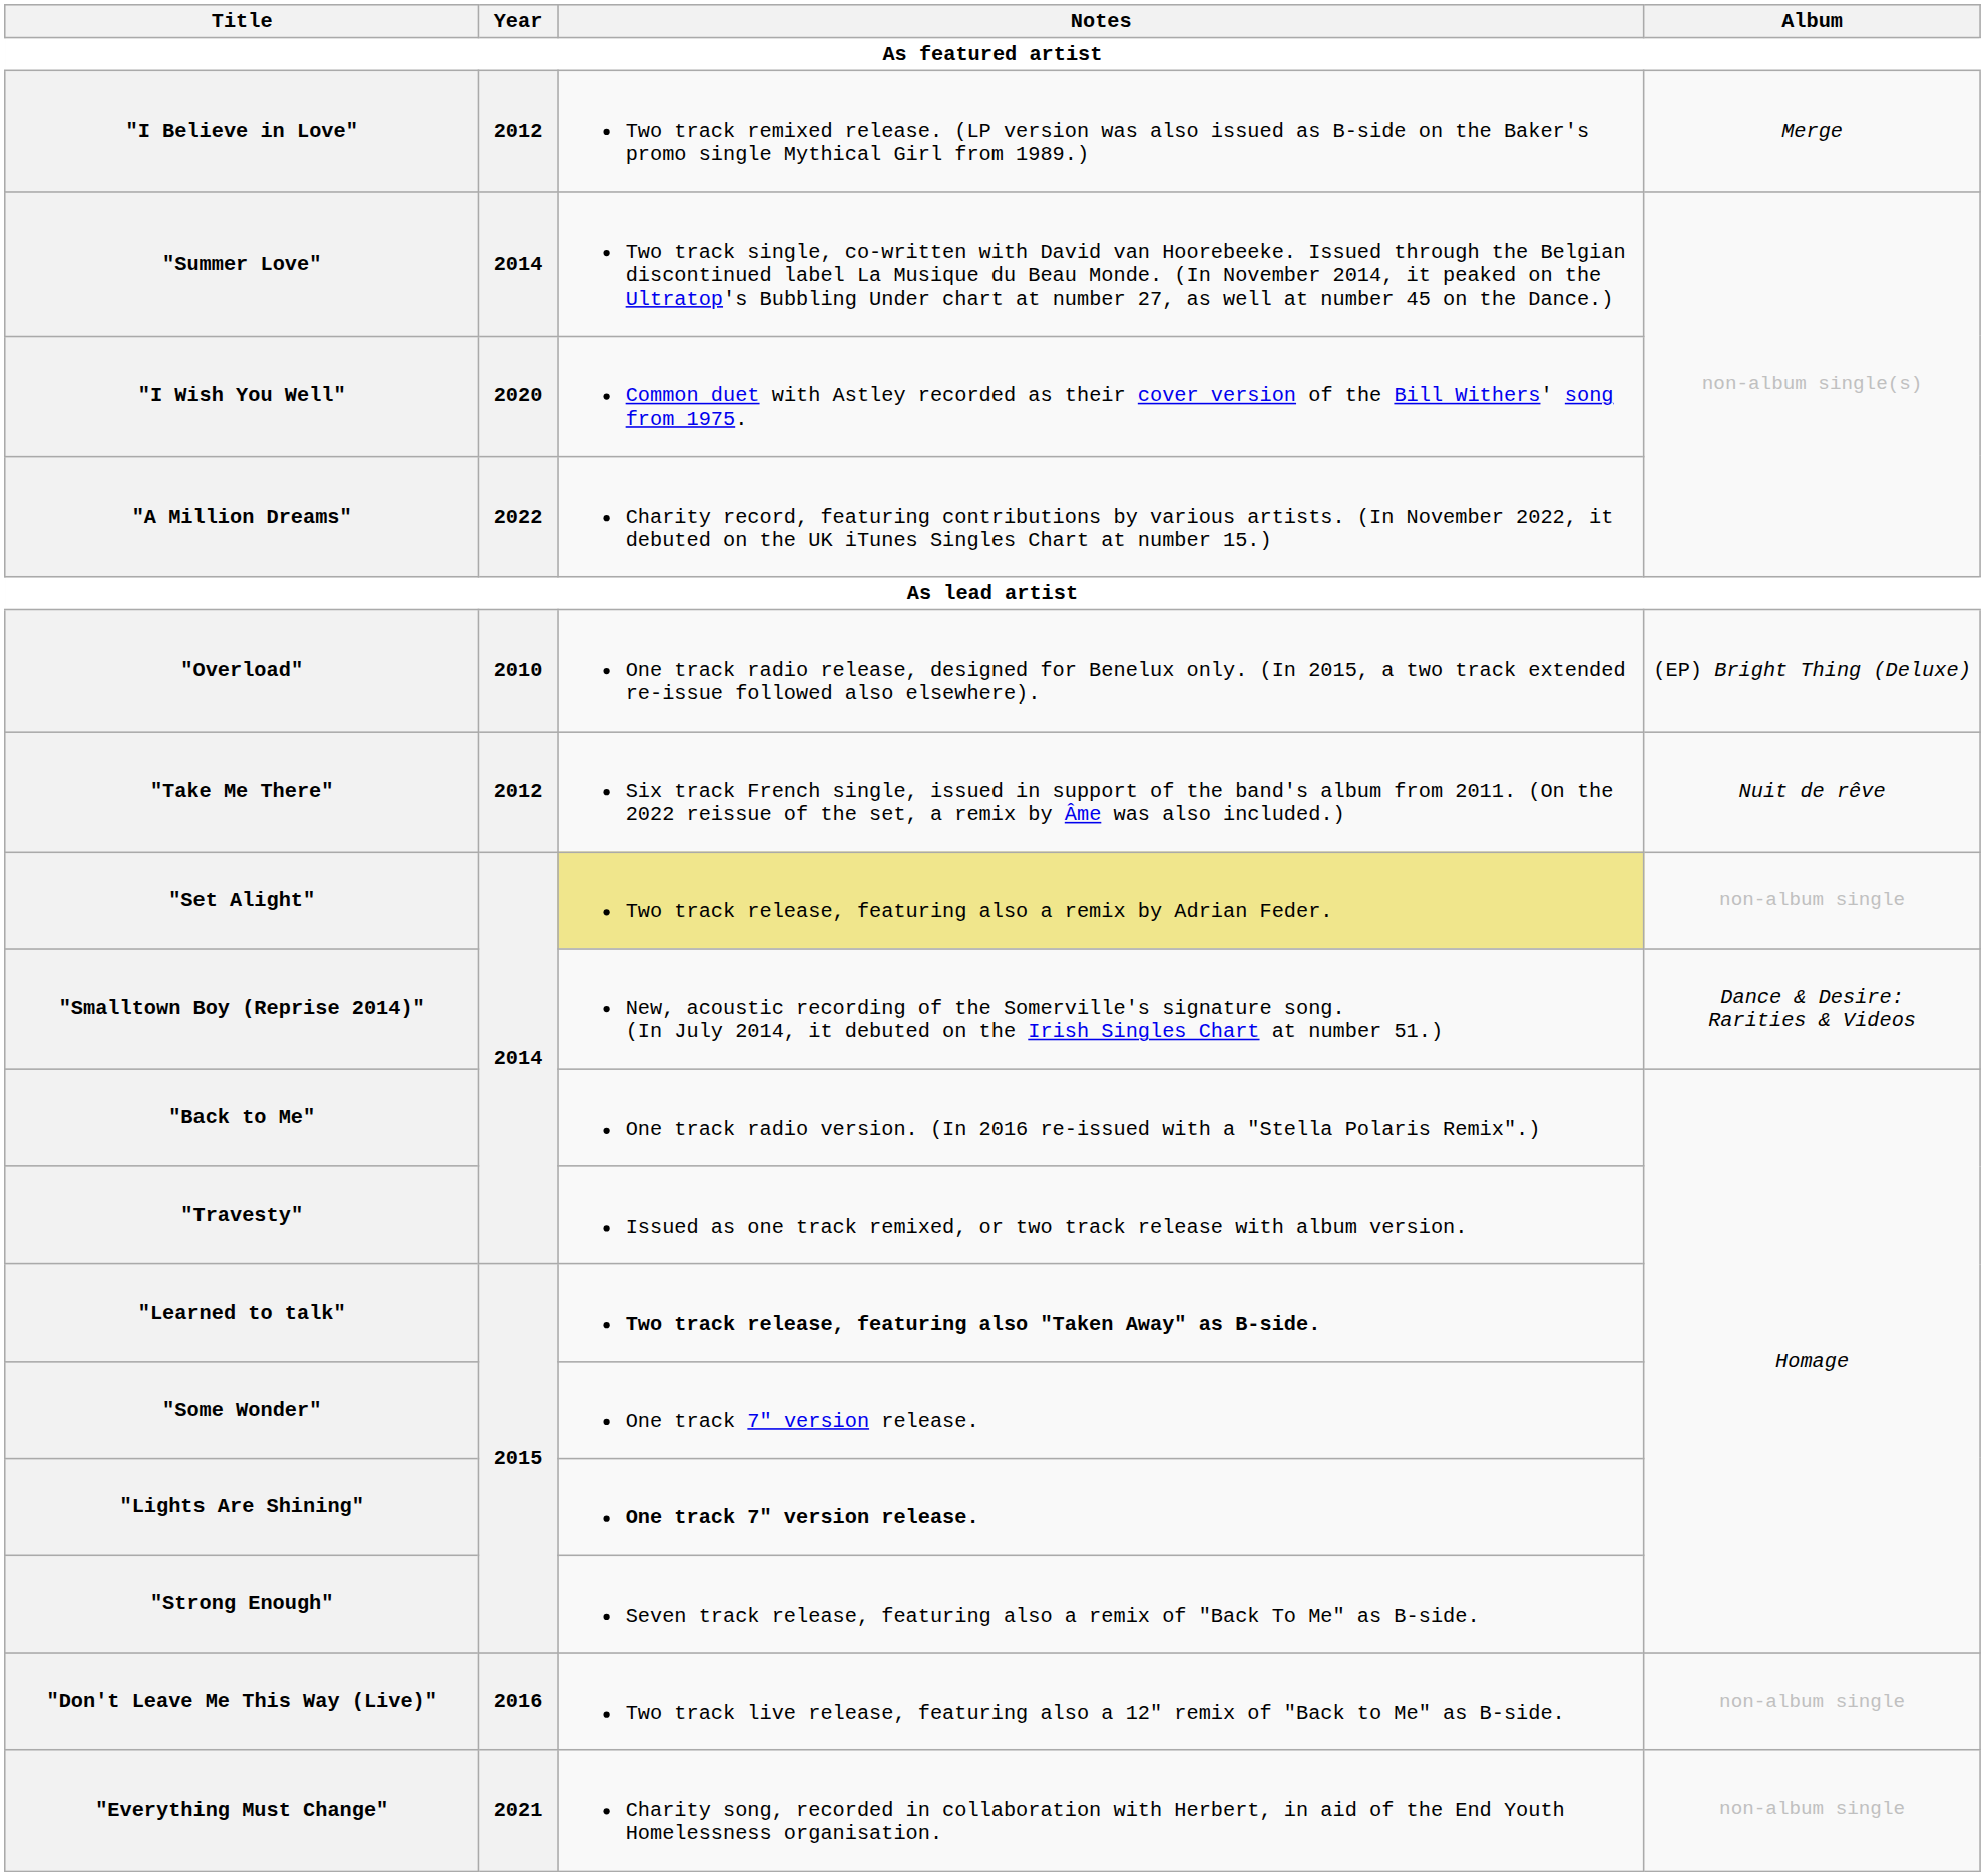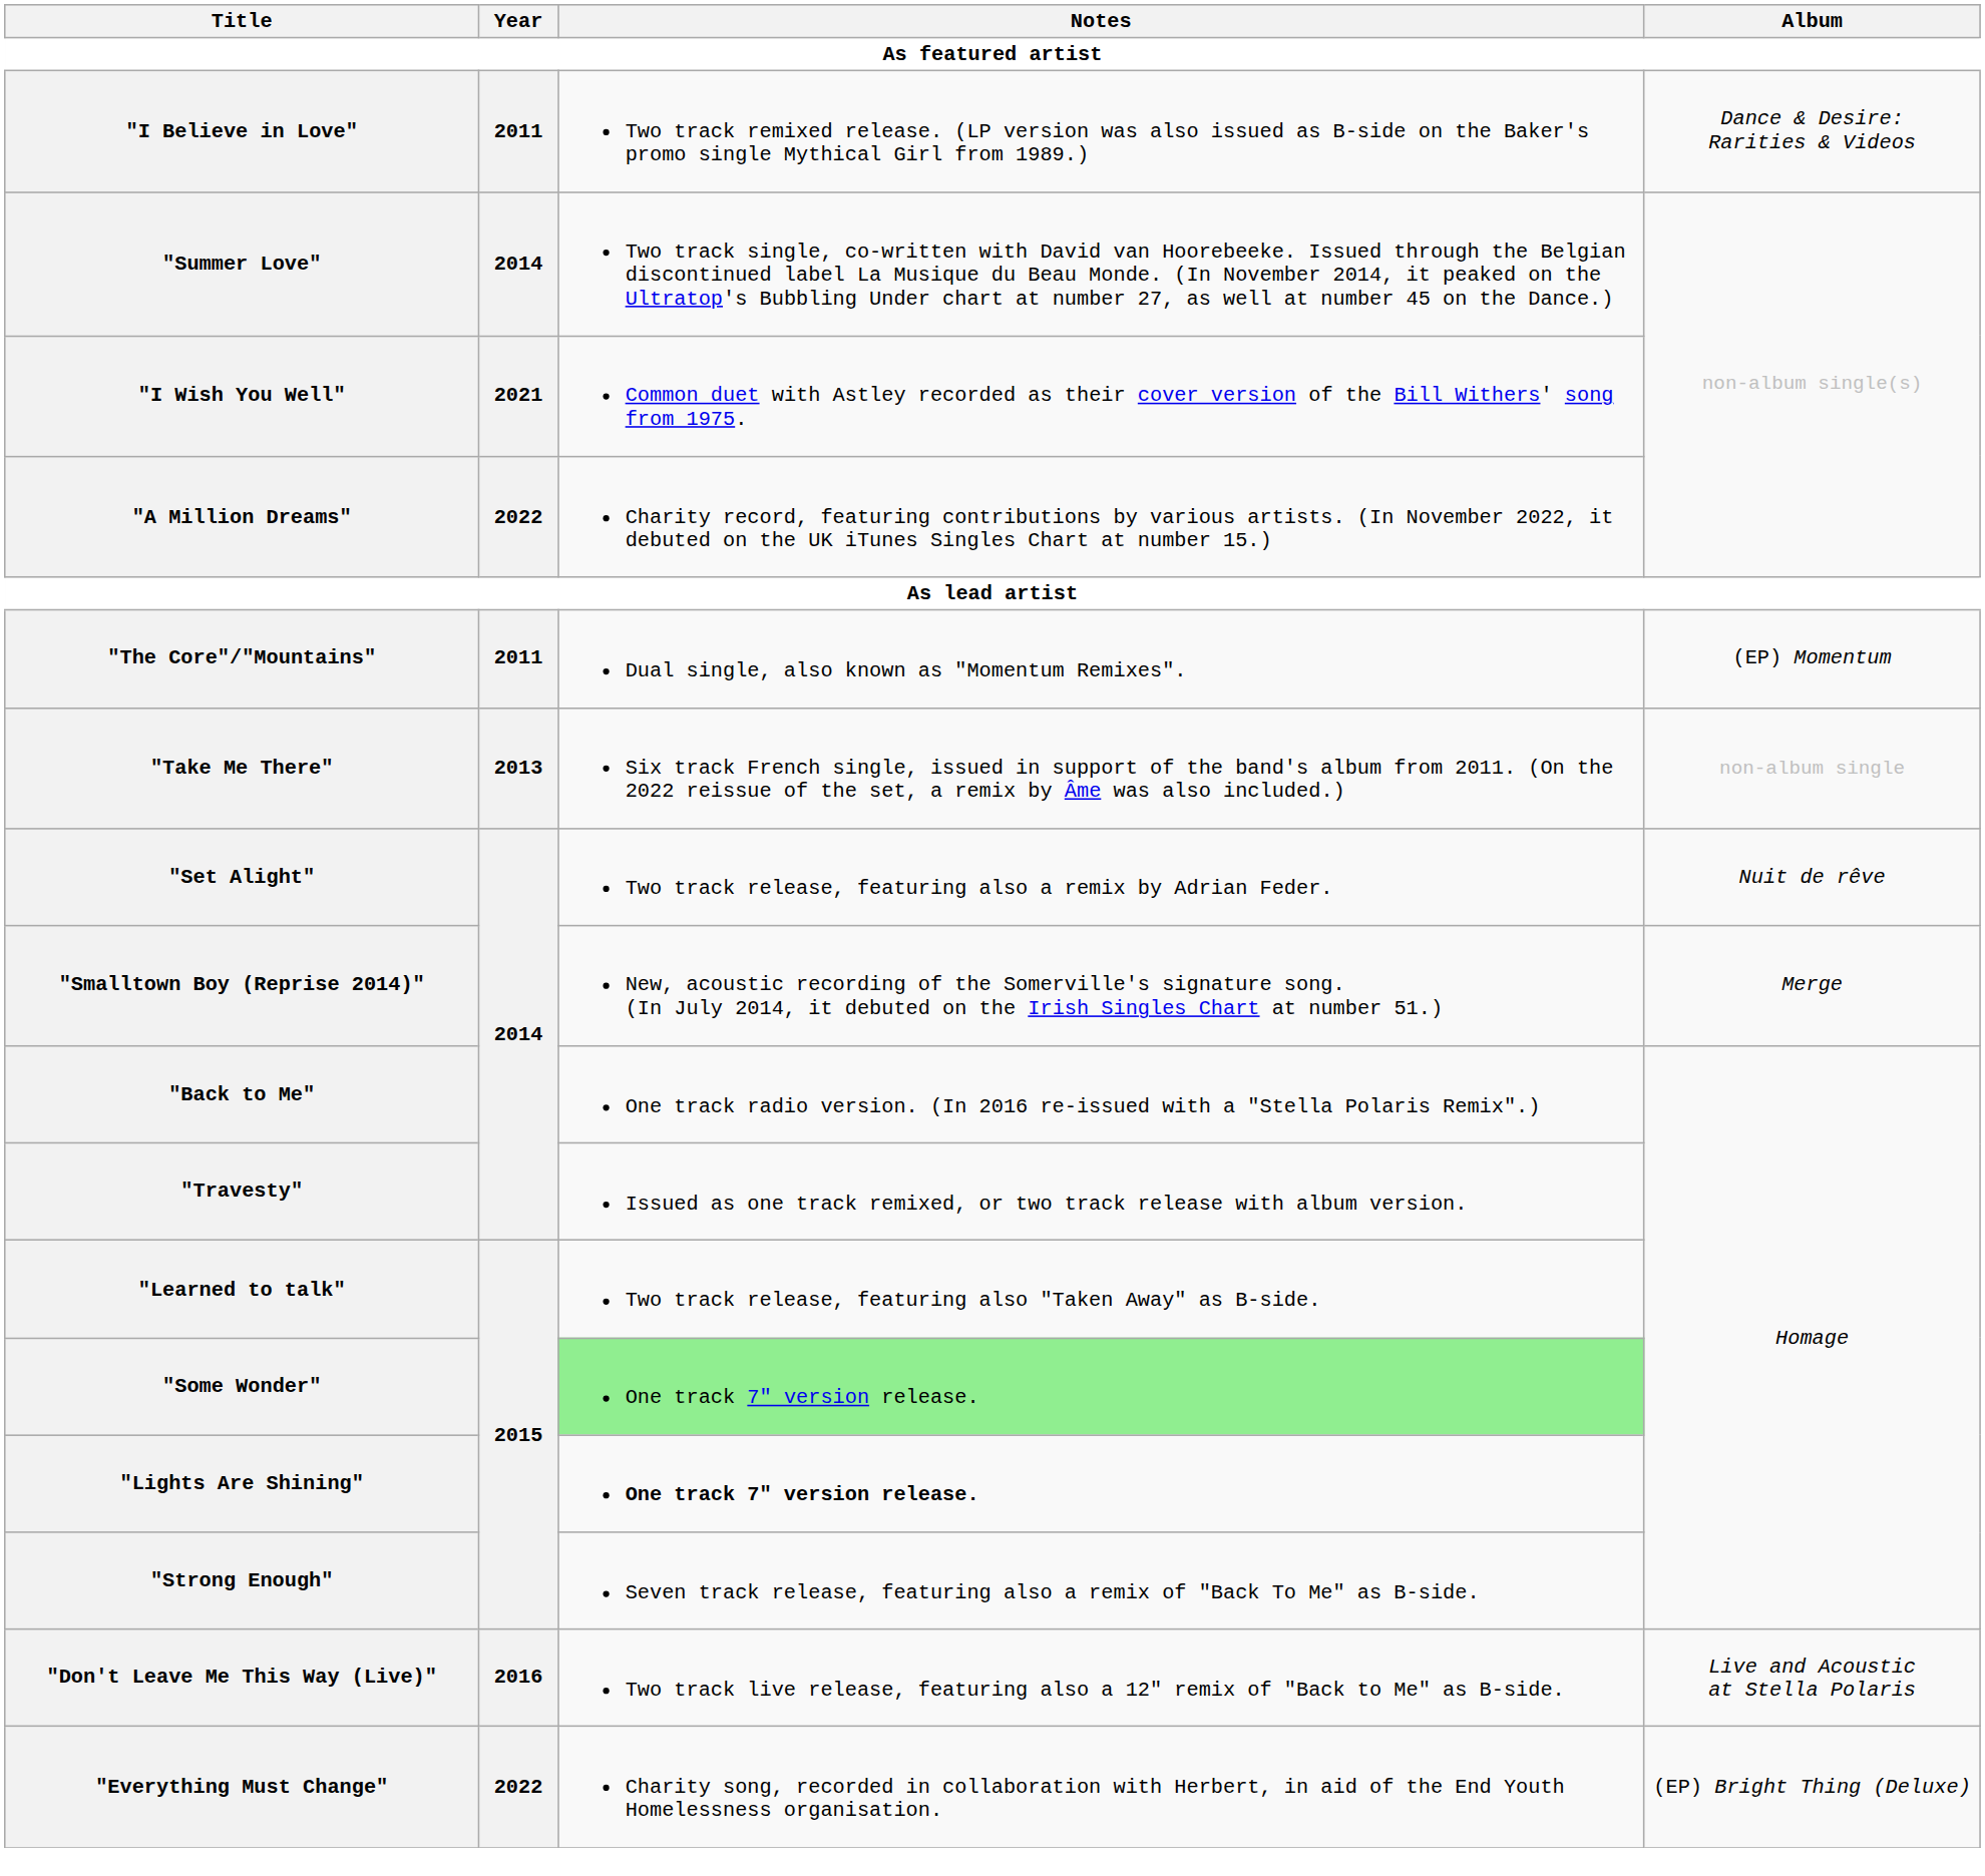"I Believe in Love" | Year: 2012 -> 2011
"I Believe in Love" | Album: Merge -> Dance & Desire: Rarities & Videos
"I Wish You Well" | Year: 2020 -> 2021
- row: "Overload" | 2010 | One track radio release, designed for Benelux only. (In 2015, a two track extended re-issue followed also elsewhere). | (EP) Bright Thing (Deluxe)
+ row: "The Core"/"Mountains" | 2011 | Dual single, also known as "Momentum Remixes". | (EP) Momentum
"Take Me There" | Year: 2012 -> 2013
"Take Me There" | Album: Nuit de rêve -> non-album single
"Set Alight" | Notes: khaki background -> no background
"Set Alight" | Album: non-album single -> Nuit de rêve
"Smalltown Boy (Reprise 2014)" | Album: Dance & Desire: Rarities & Videos -> Merge
"Learned to talk" | Notes: bold -> normal
"Some Wonder" | Notes: no background -> lightgreen background
"Don't Leave Me This Way (Live)" | Album: non-album single -> Live and Acoustic at Stella Polaris
"Everything Must Change" | Year: 2021 -> 2022
"Everything Must Change" | Album: non-album single -> (EP) Bright Thing (Deluxe)
